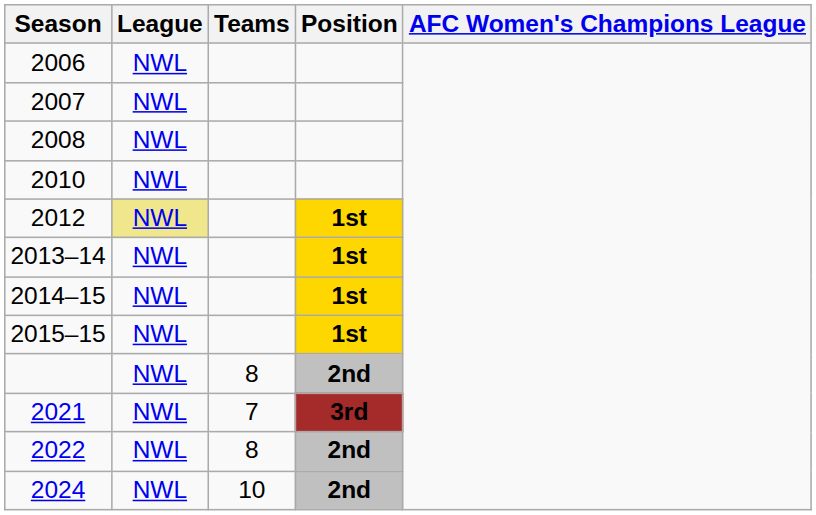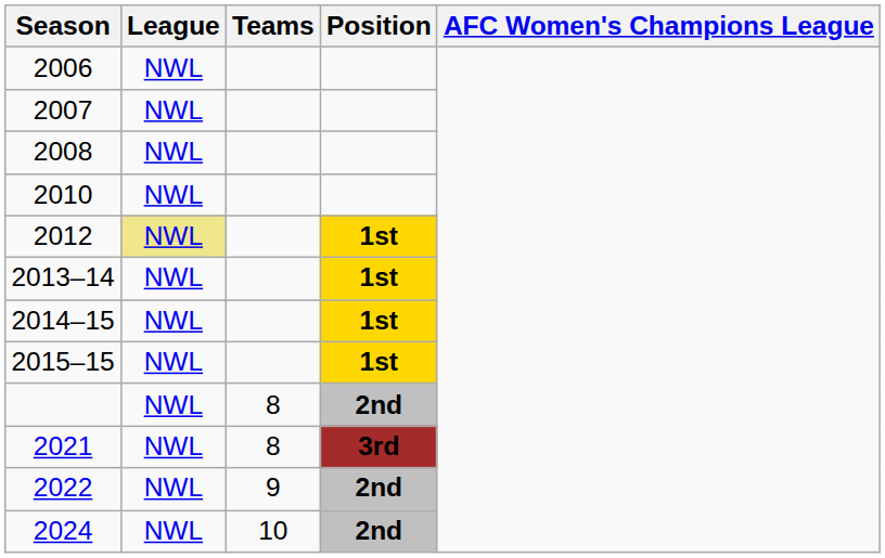2021 | Teams: 7 -> 8
2022 | Teams: 8 -> 9
